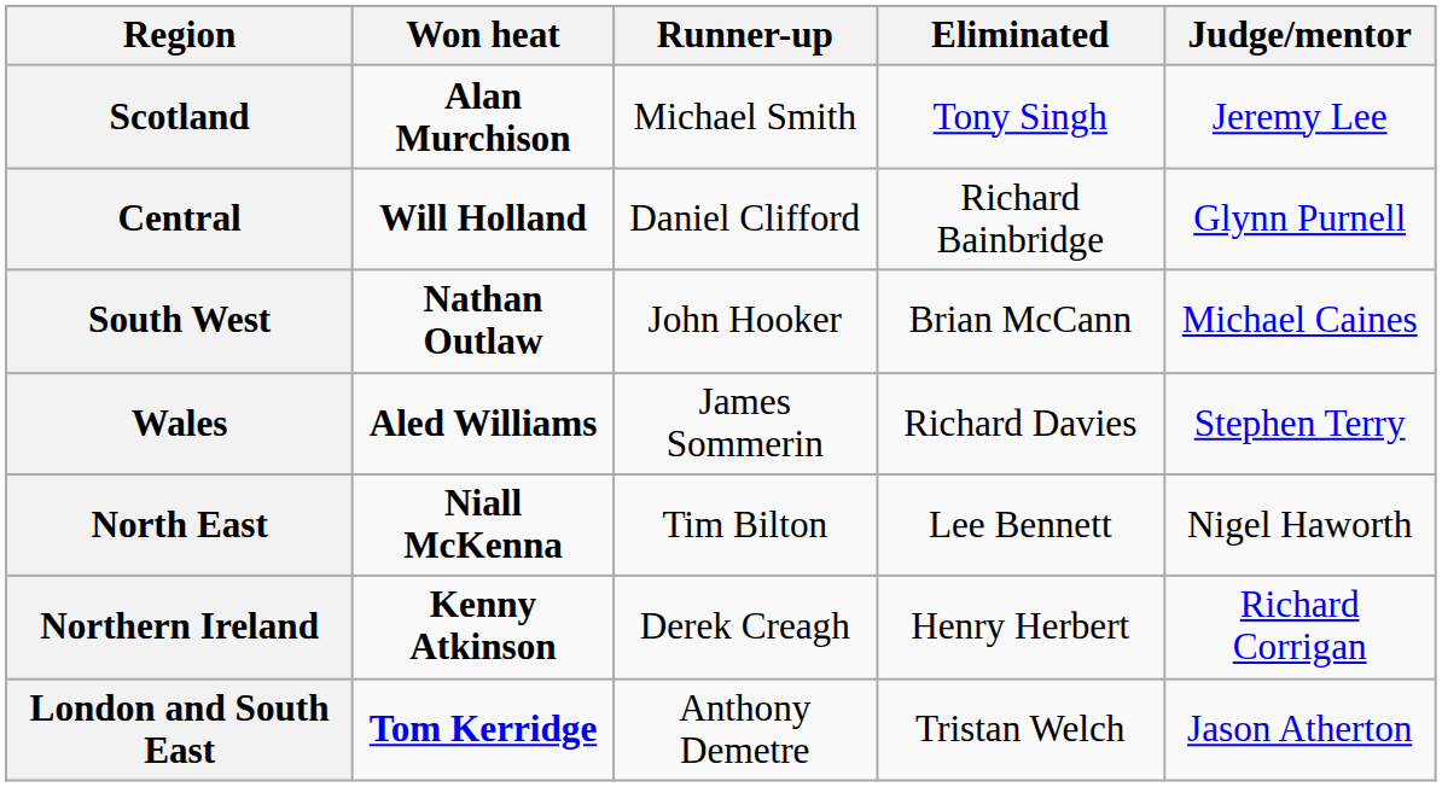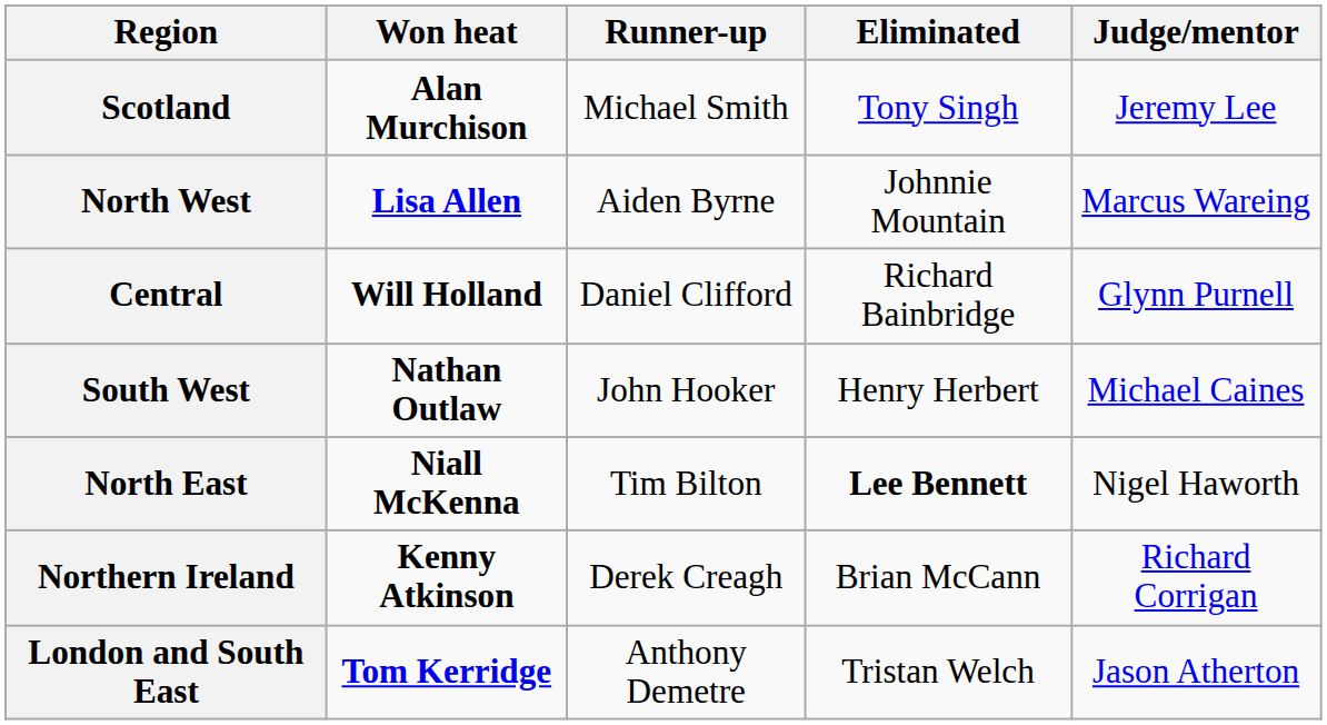+ row: North West | Lisa Allen | Aiden Byrne | Johnnie Mountain | Marcus Wareing
South West | Eliminated: Brian McCann -> Henry Herbert
- row: Wales | Aled Williams | James Sommerin | Richard Davies | Stephen Terry
North East | Eliminated: normal -> bold
Northern Ireland | Eliminated: Henry Herbert -> Brian McCann
